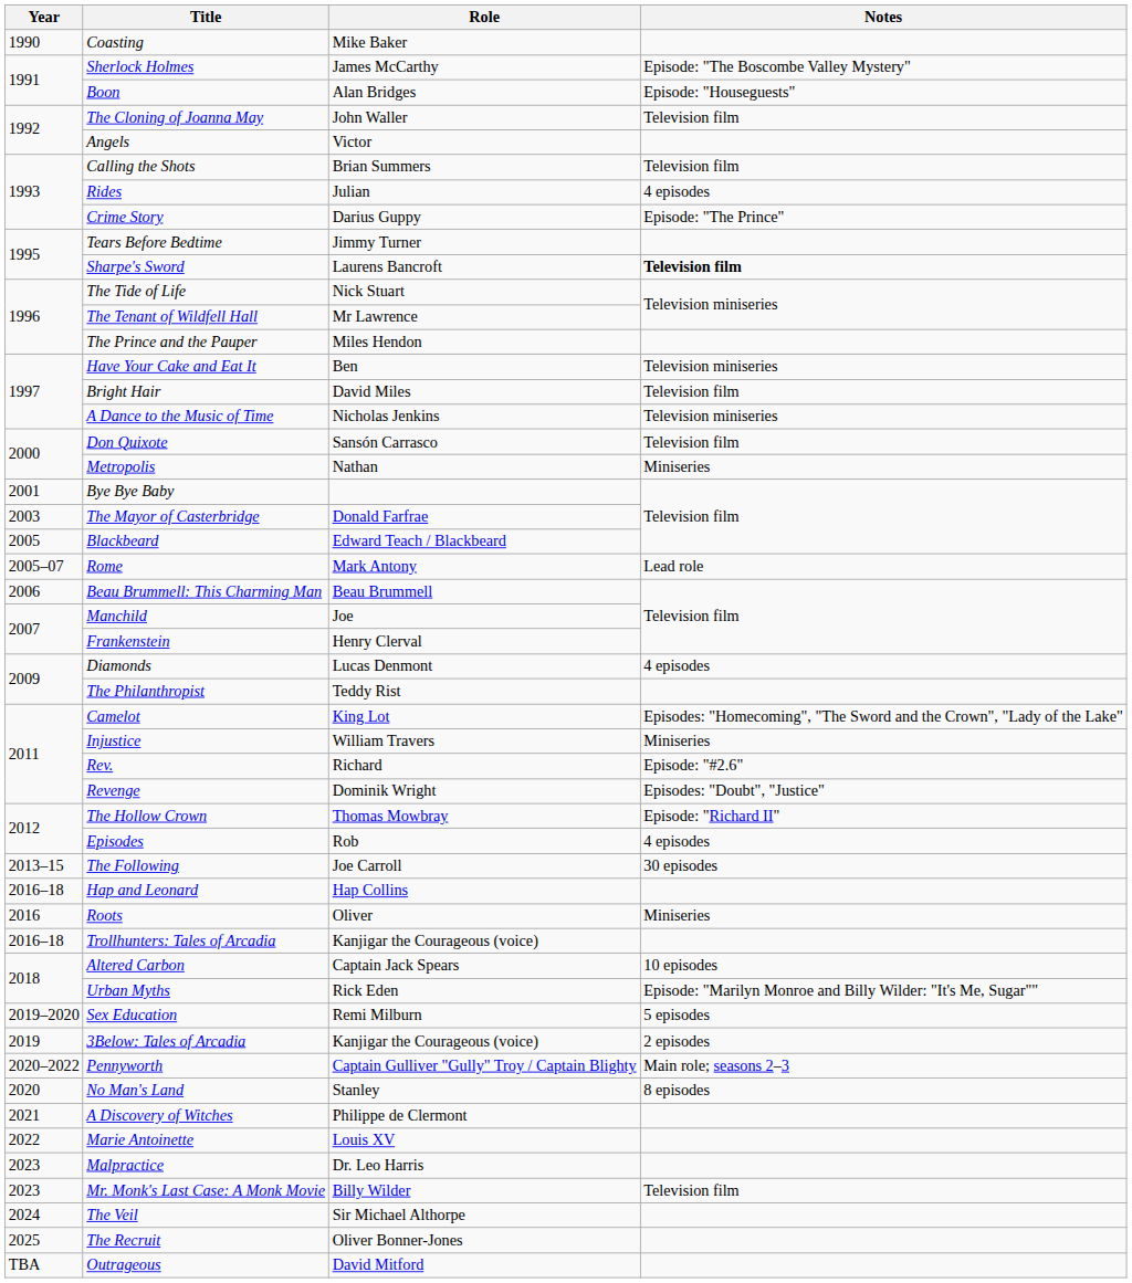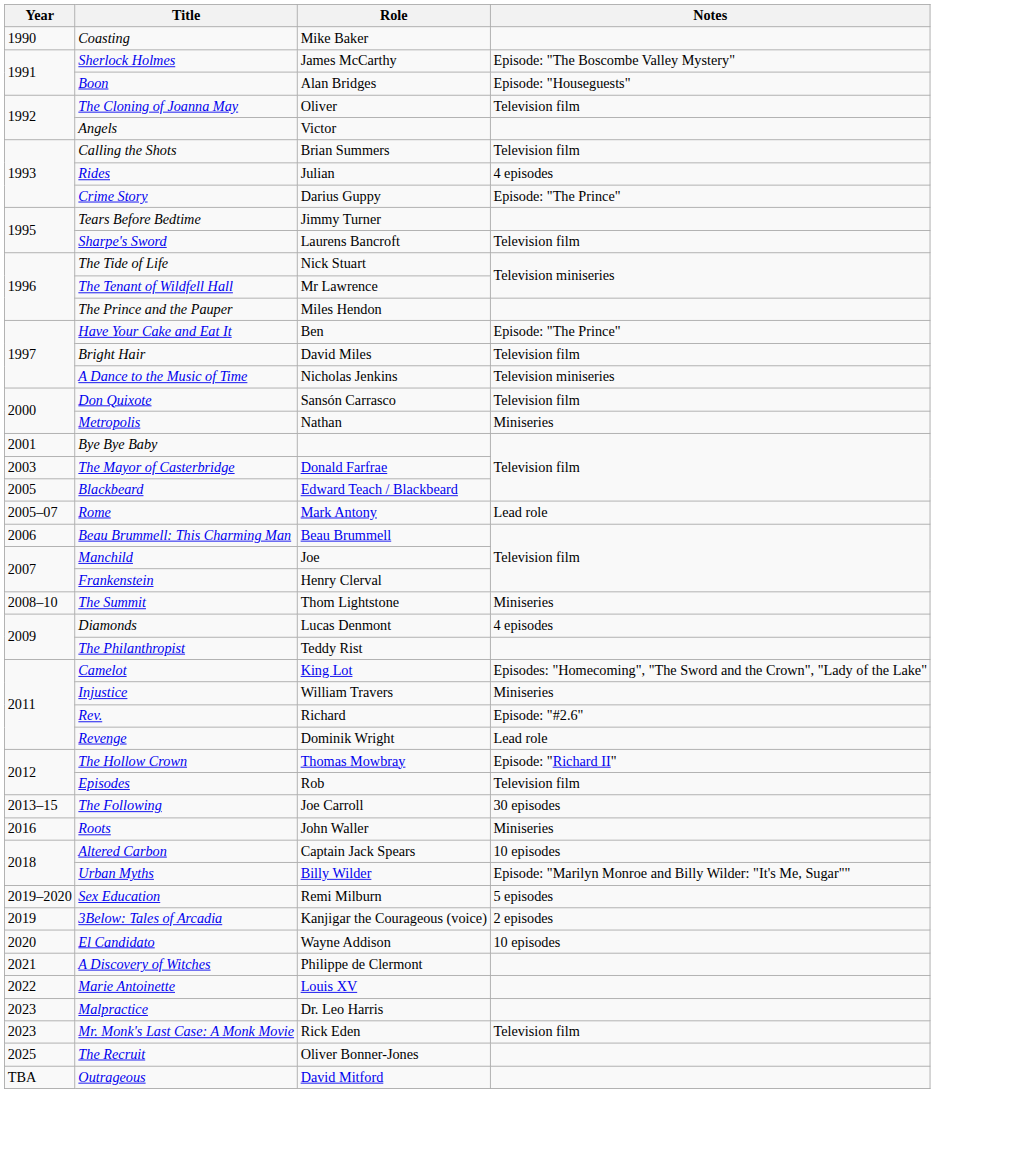The Cloning of Joanna May | Role: John Waller -> Oliver
Sharpe's Sword | Notes: bold -> normal
Have Your Cake and Eat It | Notes: Television miniseries -> Episode: "The Prince"
+ row: 2008–10 | The Summit | Thom Lightstone | Miniseries
Revenge | Notes: Episodes: "Doubt", "Justice" -> Lead role
Episodes | Notes: 4 episodes -> Television film
- row: 2016–18 | Hap and Leonard | Hap Collins
Roots | Role: Oliver -> John Waller
- row: 2016–18 | Trollhunters: Tales of Arcadia | Kanjigar the Courageous (voice)
Urban Myths | Role: Rick Eden -> Billy Wilder
- row: 2020–2022 | Pennyworth | Captain Gulliver "Gully" Troy / Captain Blighty | Main role; seasons 2–3
+ row: 2020 | El Candidato | Wayne Addison | 10 episodes
- row: 2020 | No Man's Land | Stanley | 8 episodes
Mr. Monk's Last Case: A Monk Movie | Role: Billy Wilder -> Rick Eden
- row: 2024 | The Veil | Sir Michael Althorpe
